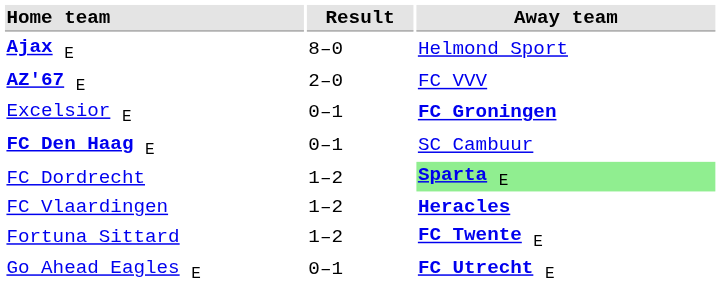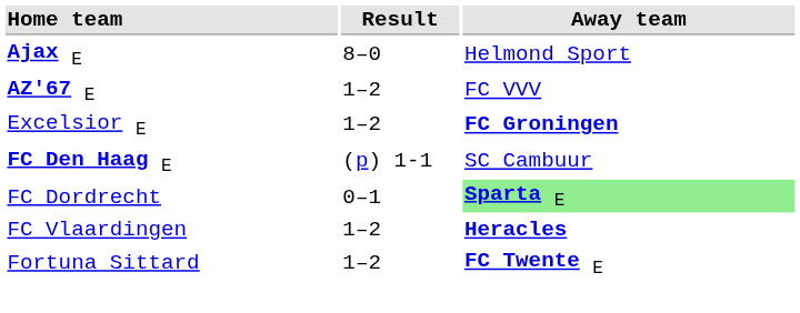AZ'67 E | Result: 2–0 -> 1–2
Excelsior E | Result: 0–1 -> 1–2
FC Den Haag E | Result: 0–1 -> (p) 1-1
FC Dordrecht | Result: 1–2 -> 0–1
- row: Go Ahead Eagles E | 0–1 | FC Utrecht E
